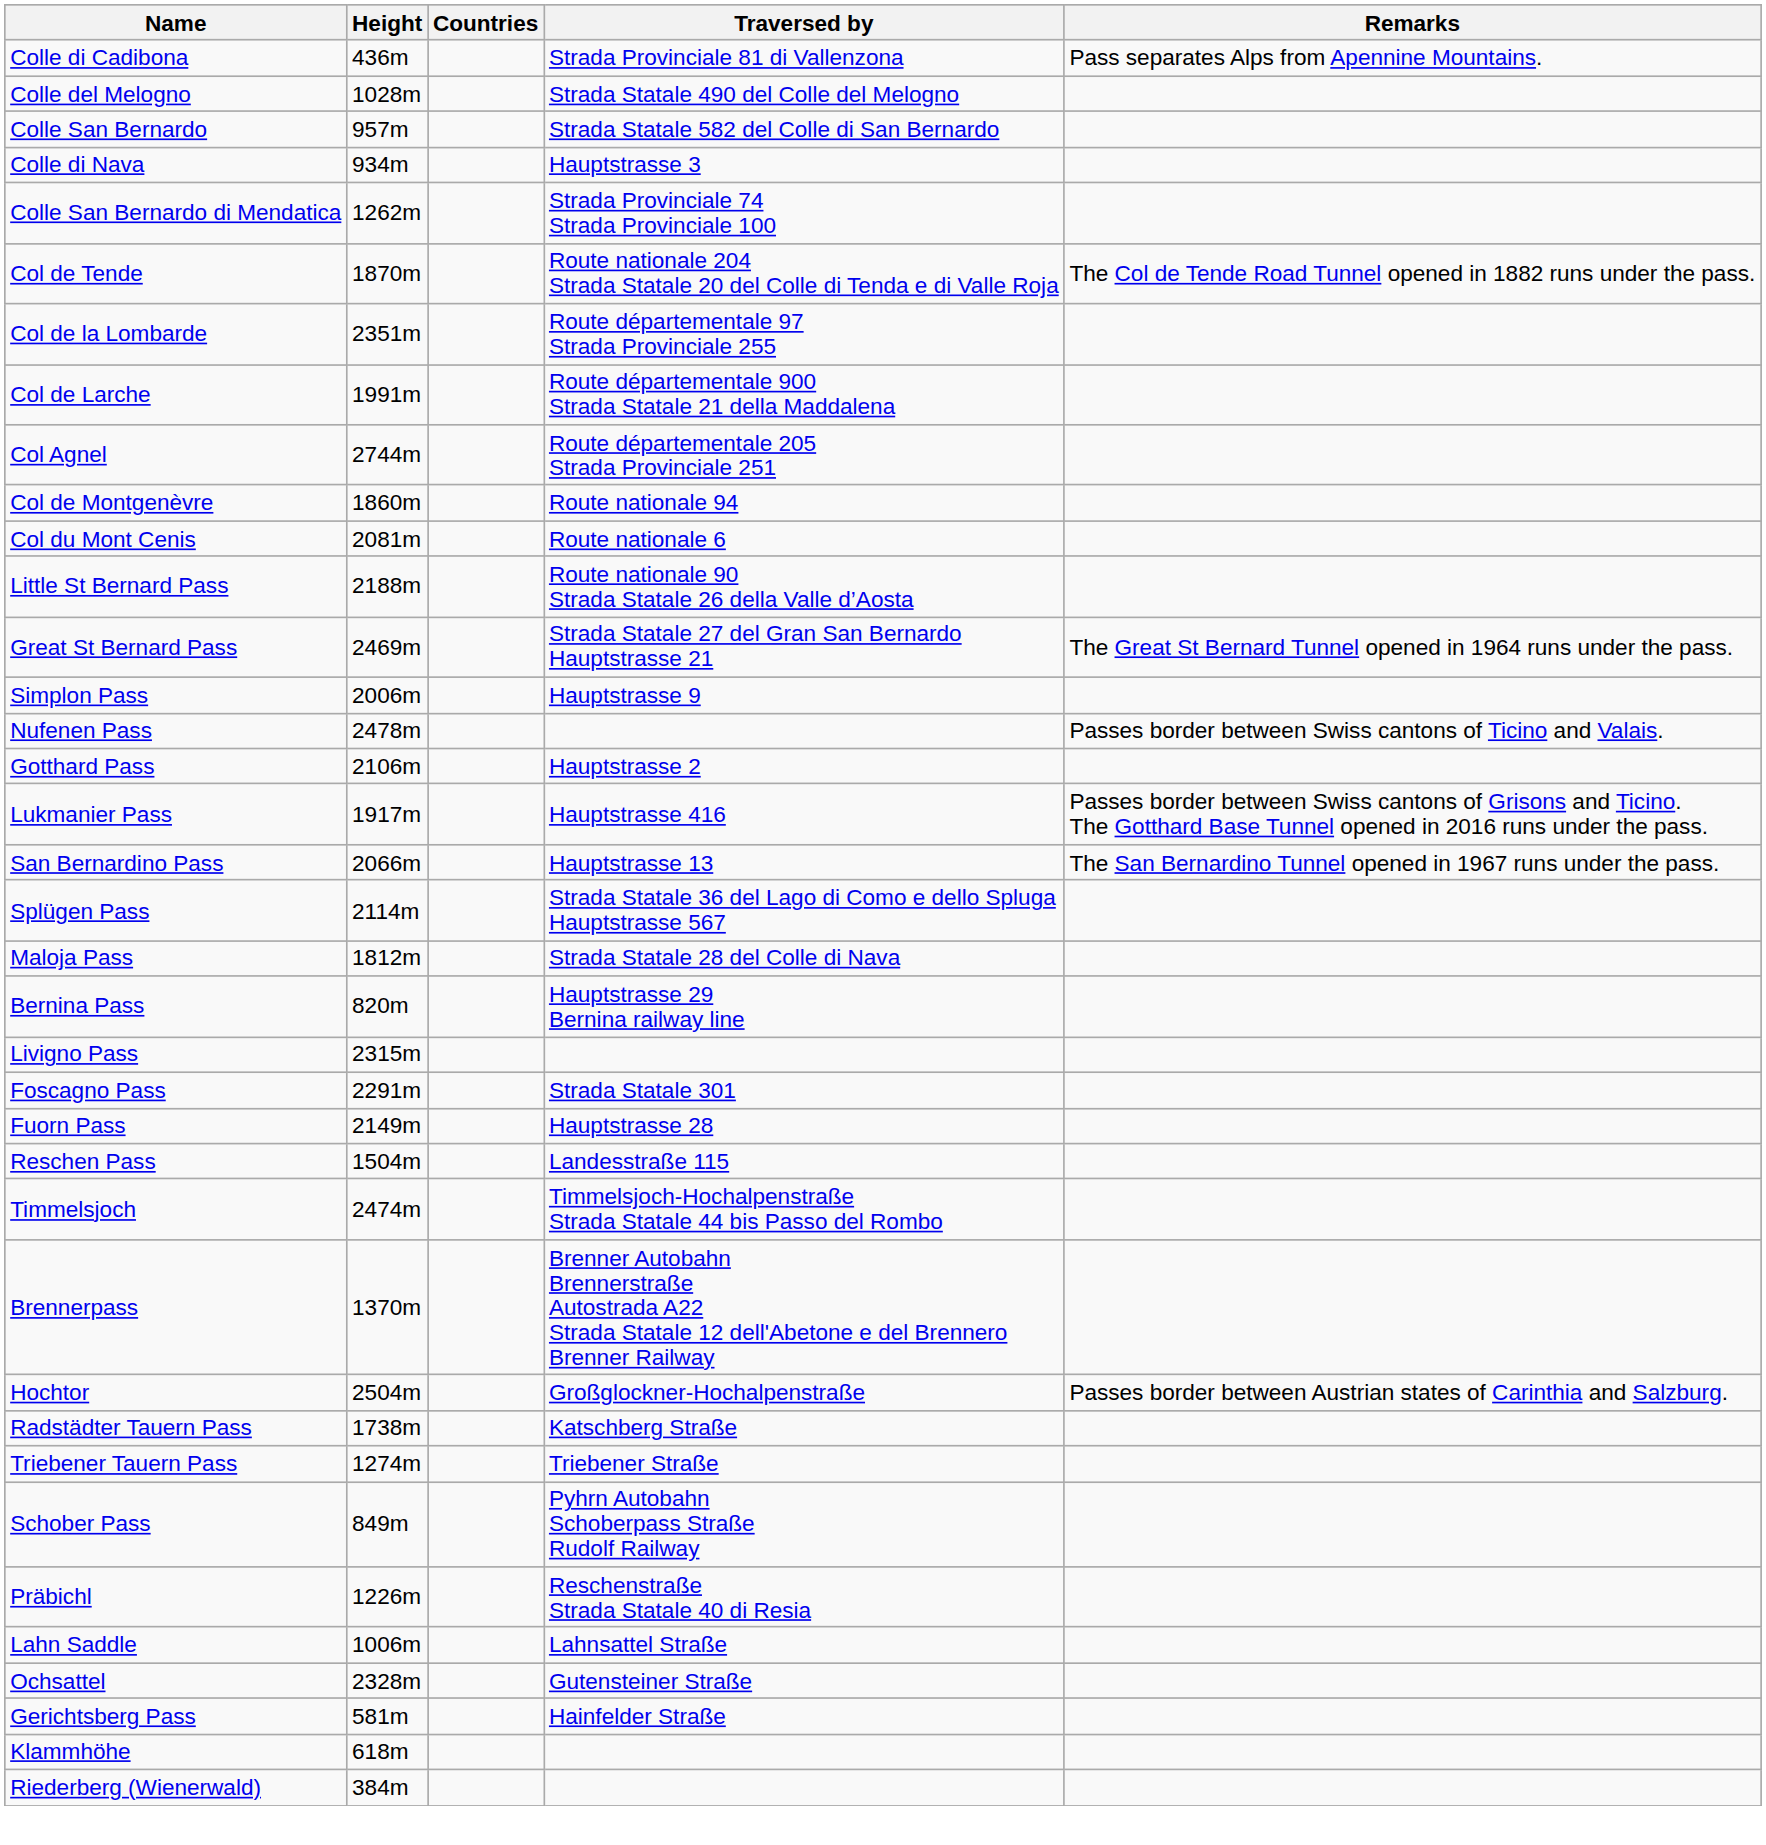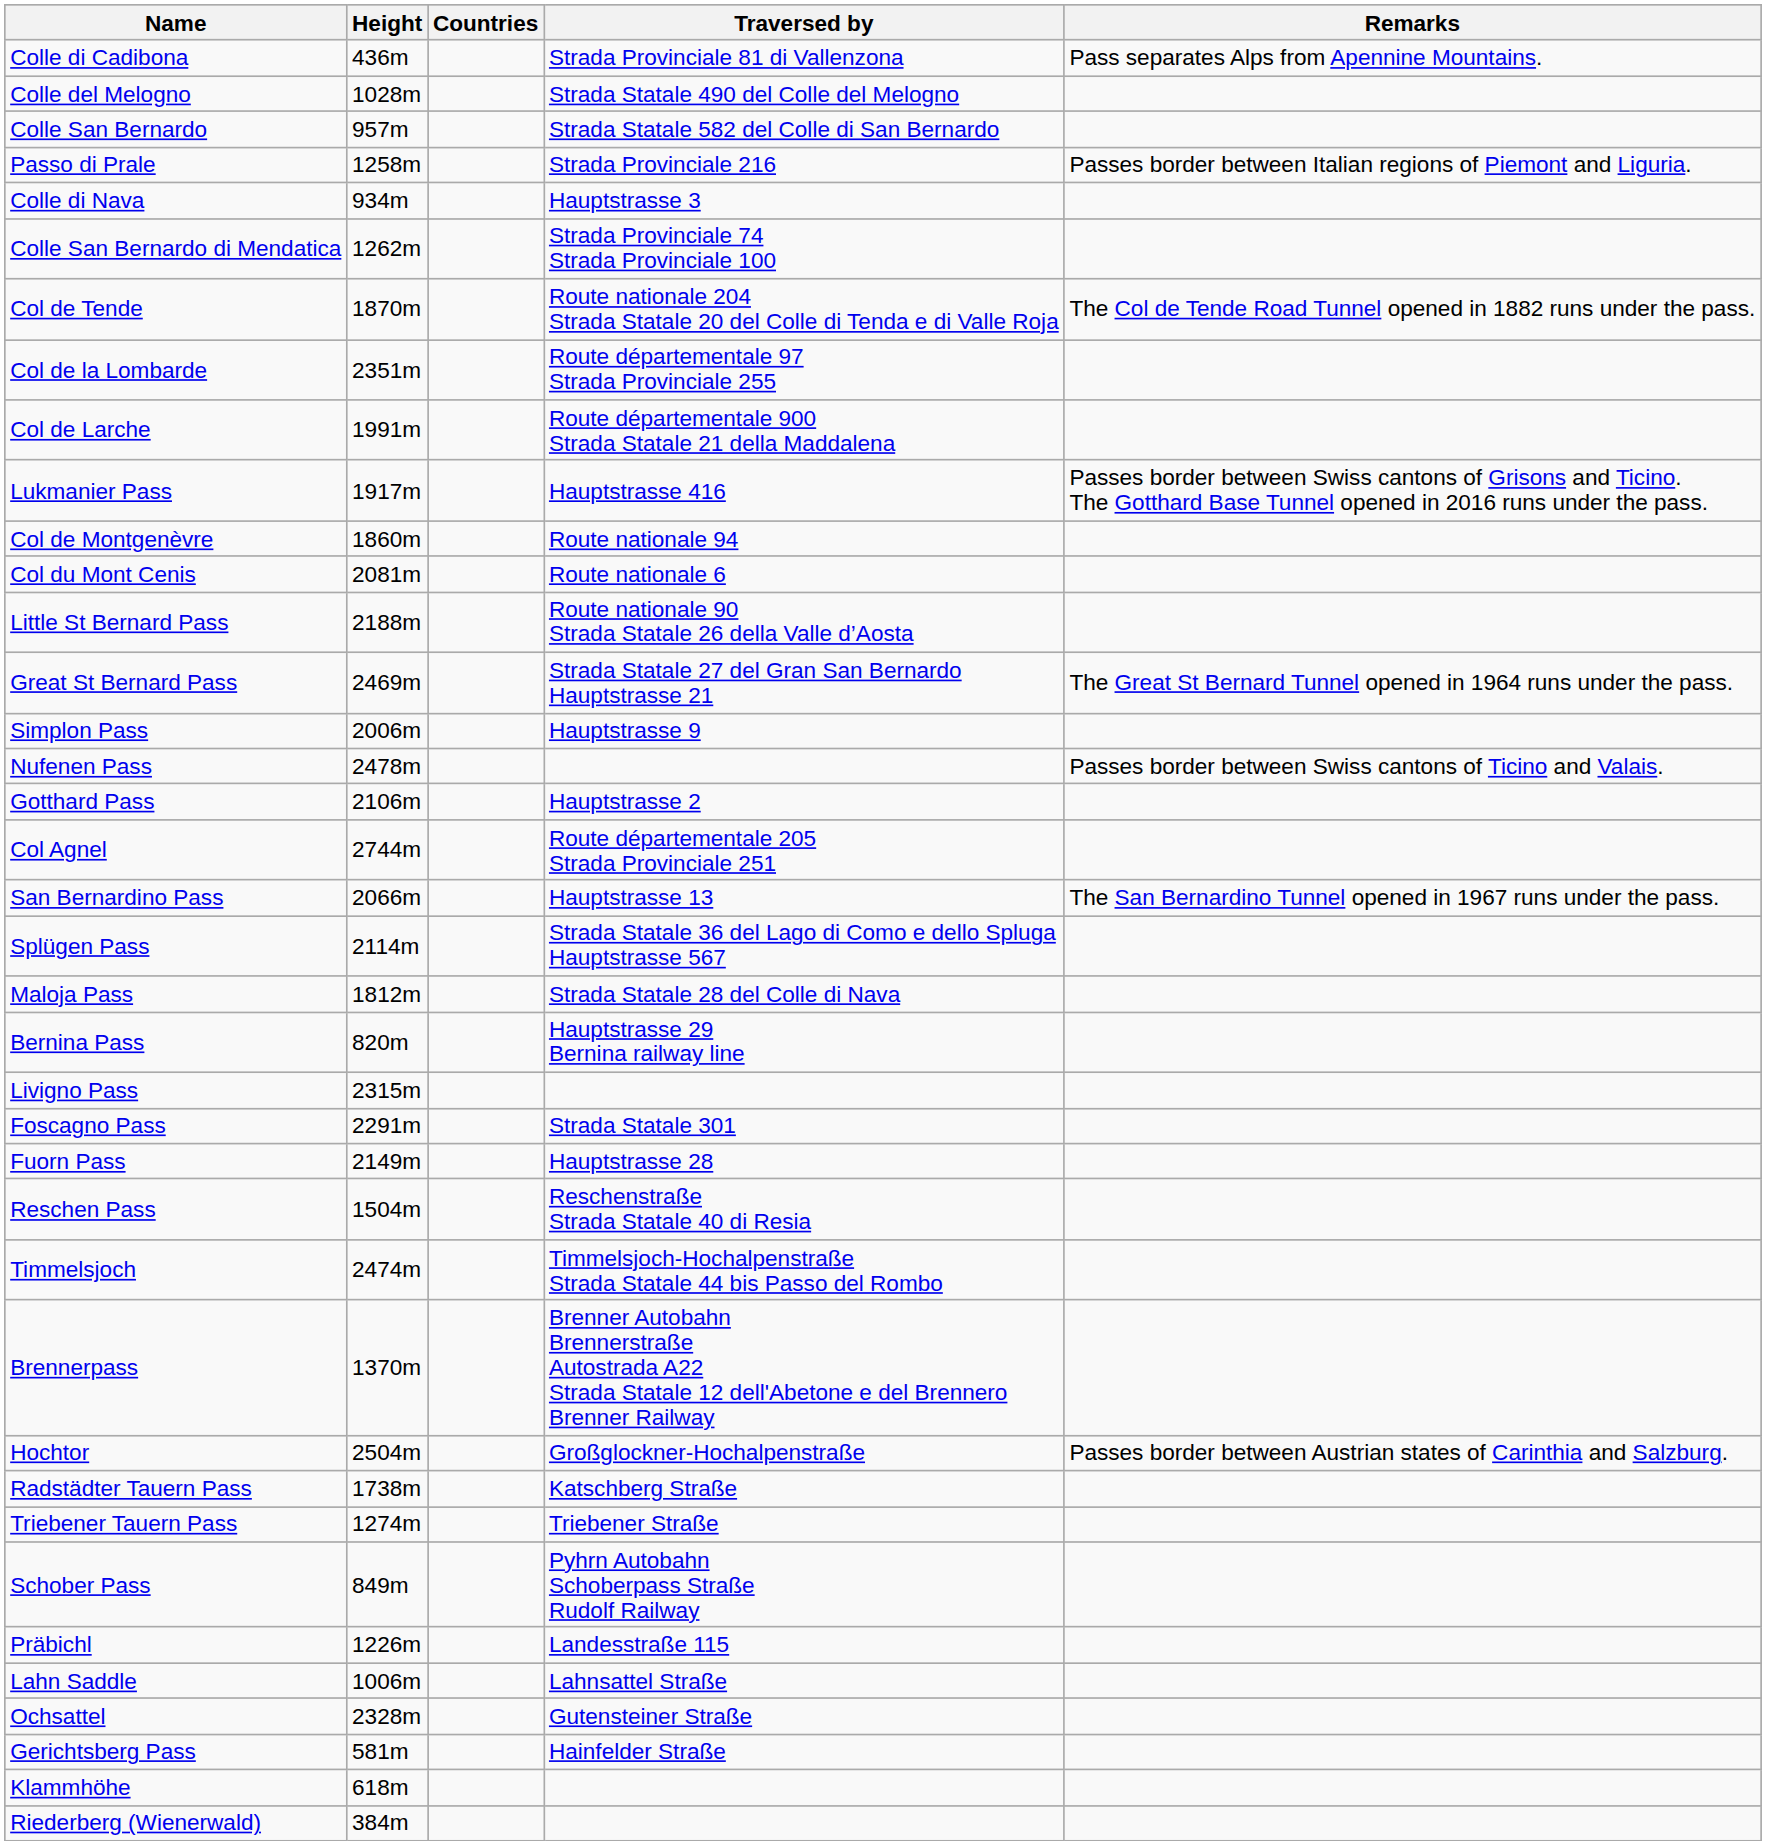+ row: Passo di Prale | 1258m | Strada Provinciale 216 | Passes border between Italian regions of Piemont and Liguria.
rows swapped: Col Agnel <-> Lukmanier Pass
Reschen Pass | Traversed by: Landesstraße 115 -> Reschenstraße Strada Statale 40 di Resia
Präbichl | Traversed by: Reschenstraße Strada Statale 40 di Resia -> Landesstraße 115
